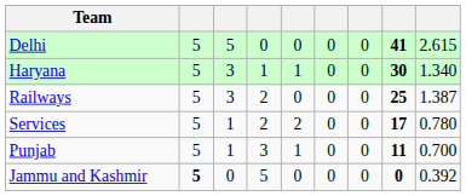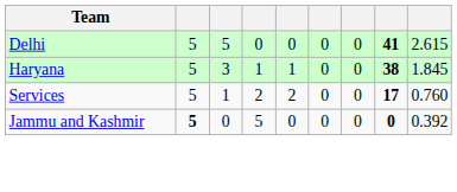Haryana | column 8: 30 -> 38
Haryana | column 9: 1.340 -> 1.845
- row: Railways | 5 | 3 | 2 | 0 | 0 | 0 | 25 | 1.387
Services | column 9: 0.780 -> 0.760
- row: Punjab | 5 | 1 | 3 | 1 | 0 | 0 | 11 | 0.700
